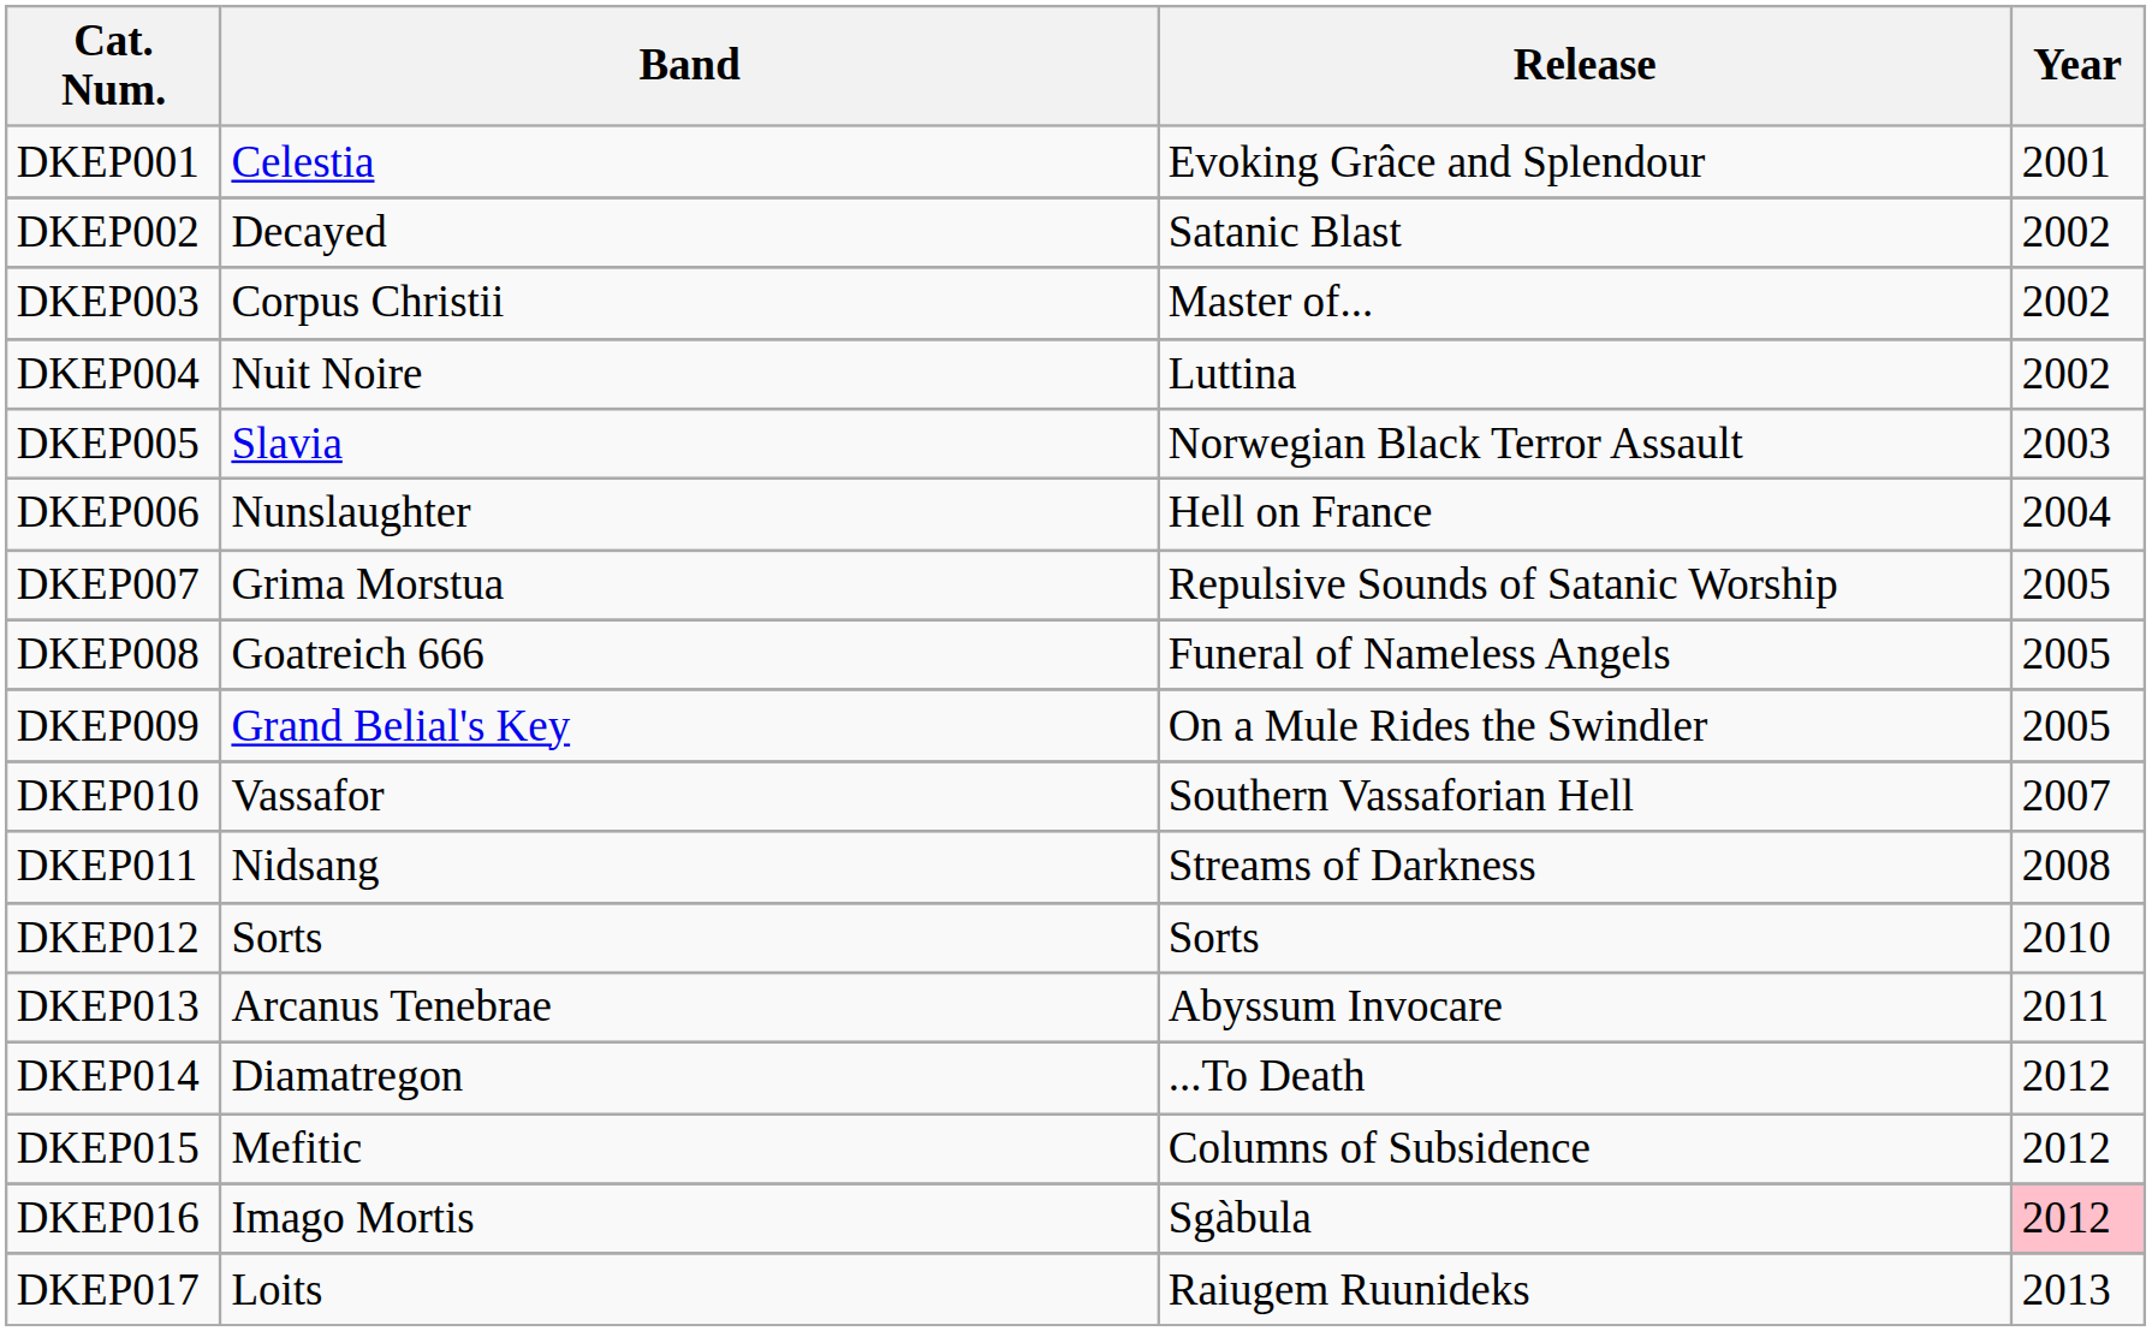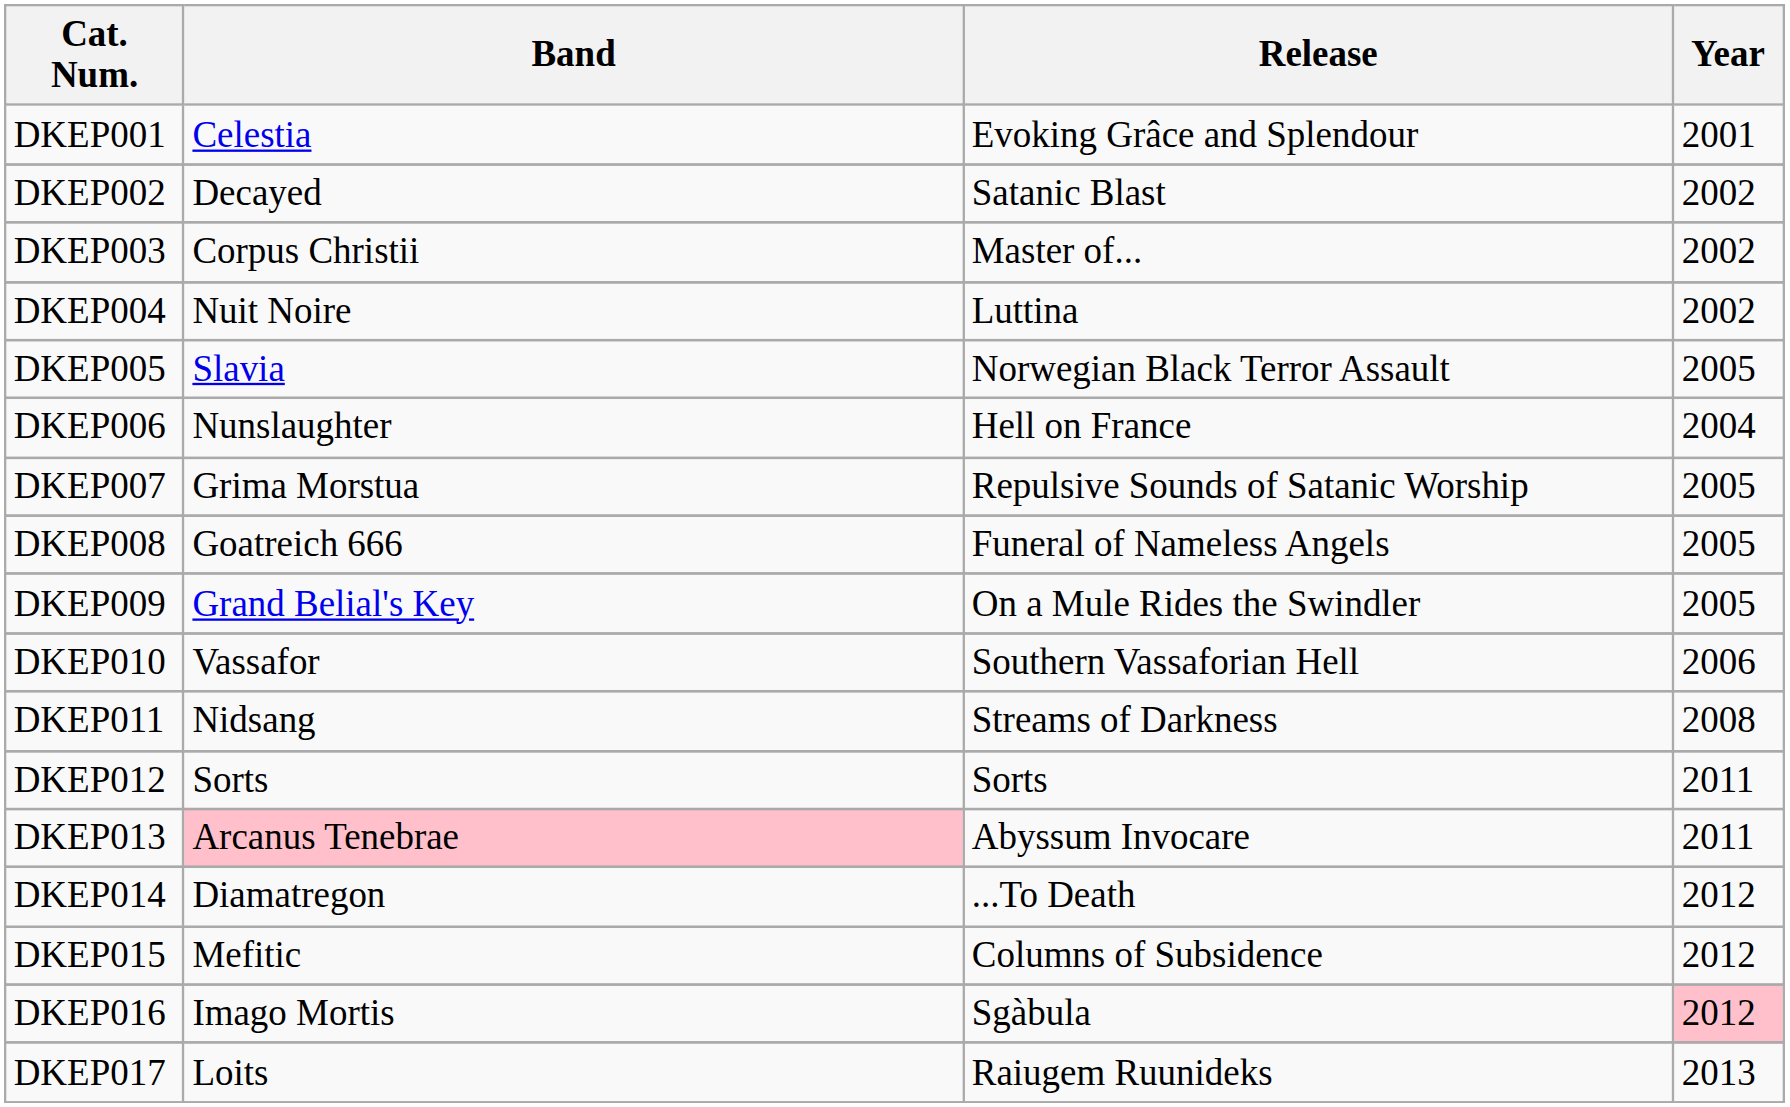DKEP005 | Year: 2003 -> 2005
DKEP010 | Year: 2007 -> 2006
DKEP012 | Year: 2010 -> 2011
DKEP013 | Band: no background -> pink background
